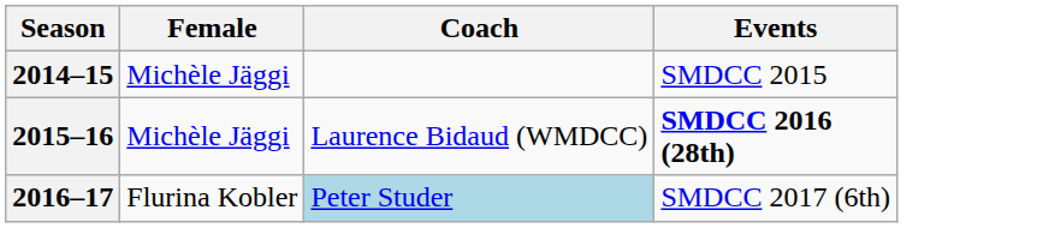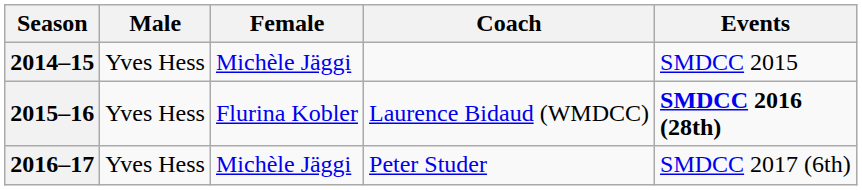+ column: Male | Yves Hess | Yves Hess | Yves Hess
2015–16 | Female: Michèle Jäggi -> Flurina Kobler
2016–17 | Female: Flurina Kobler -> Michèle Jäggi
2016–17 | Coach: lightblue background -> no background
